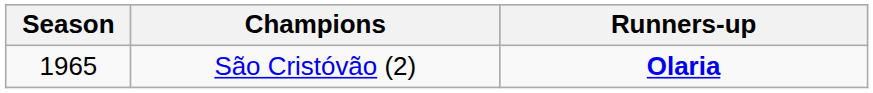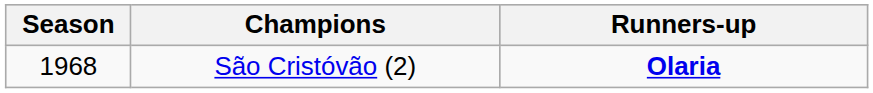São Cristóvão (2) | Season: 1965 -> 1968
